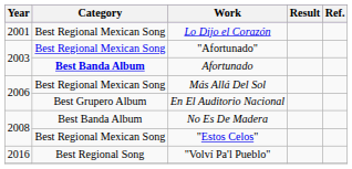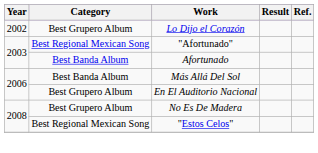Lo Dijo el Corazón | Year: 2001 -> 2002
Lo Dijo el Corazón | Category: Best Regional Mexican Song -> Best Grupero Album
Afortunado | Category: bold -> normal
Más Allá Del Sol | Category: Best Regional Mexican Song -> Best Banda Album
No Es De Madera | Category: Best Banda Album -> Best Grupero Album
- row: 2016 | Best Regional Song | "Volví Pa'l Pueblo"
